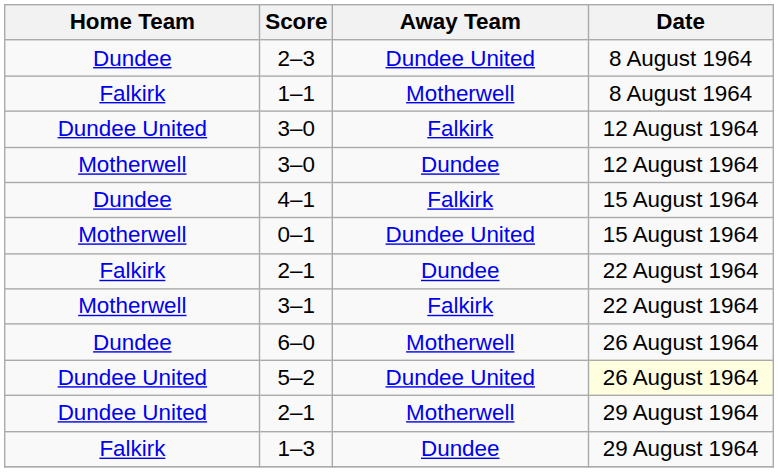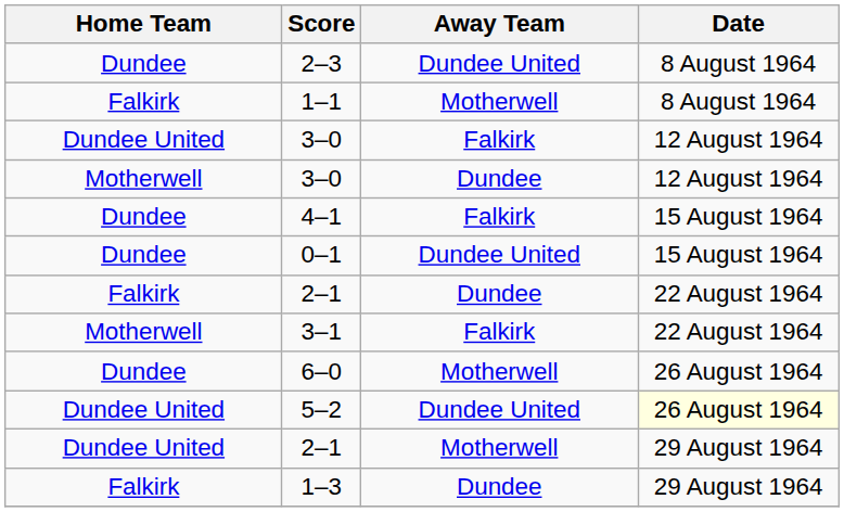0–1 | Home Team: Motherwell -> Dundee
